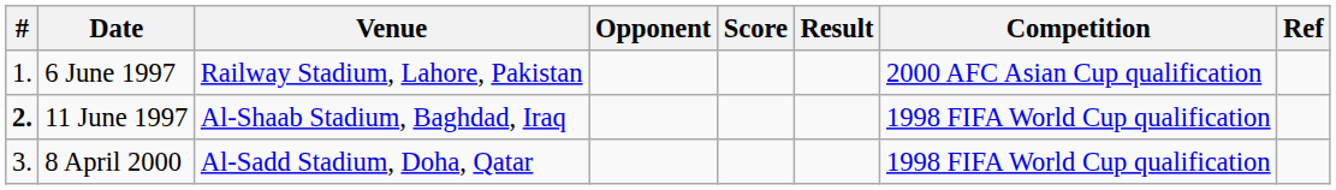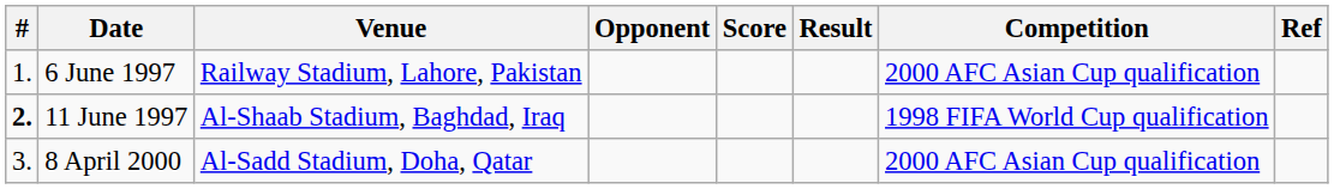8 April 2000 | Competition: 1998 FIFA World Cup qualification -> 2000 AFC Asian Cup qualification
